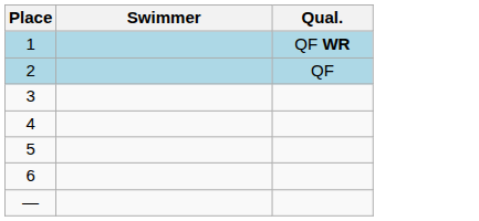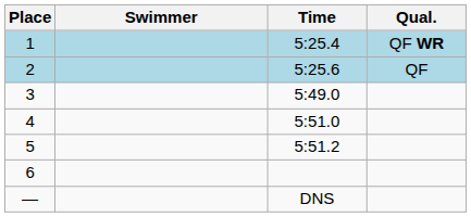+ column: Time | 5:25.4 | 5:25.6 | 5:49.0 | 5:51.0 | 5:51.2 | DNS
